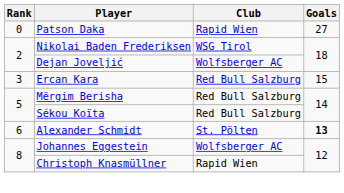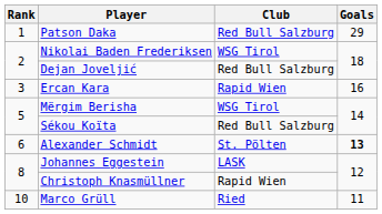Patson Daka | Rank: 0 -> 1
Patson Daka | Club: Rapid Wien -> Red Bull Salzburg
Patson Daka | Goals: 27 -> 29
Dejan Joveljić | Club: Wolfsberger AC -> Red Bull Salzburg
Ercan Kara | Club: Red Bull Salzburg -> Rapid Wien
Ercan Kara | Goals: 15 -> 16
Mërgim Berisha | Club: Red Bull Salzburg -> WSG Tirol
Johannes Eggestein | Club: Wolfsberger AC -> LASK
+ row: 10 | Marco Grüll | Ried | 11
